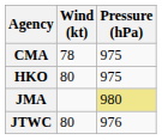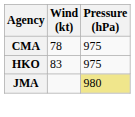HKO | Wind (kt): 80 -> 83
- row: JTWC | 80 | 976
